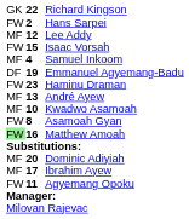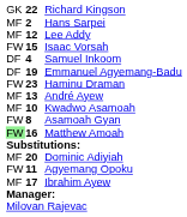Hans Sarpei | column 1: FW -> MF
Samuel Inkoom | column 1: MF -> DF
rows swapped: Ibrahim Ayew <-> Agyemang Opoku
